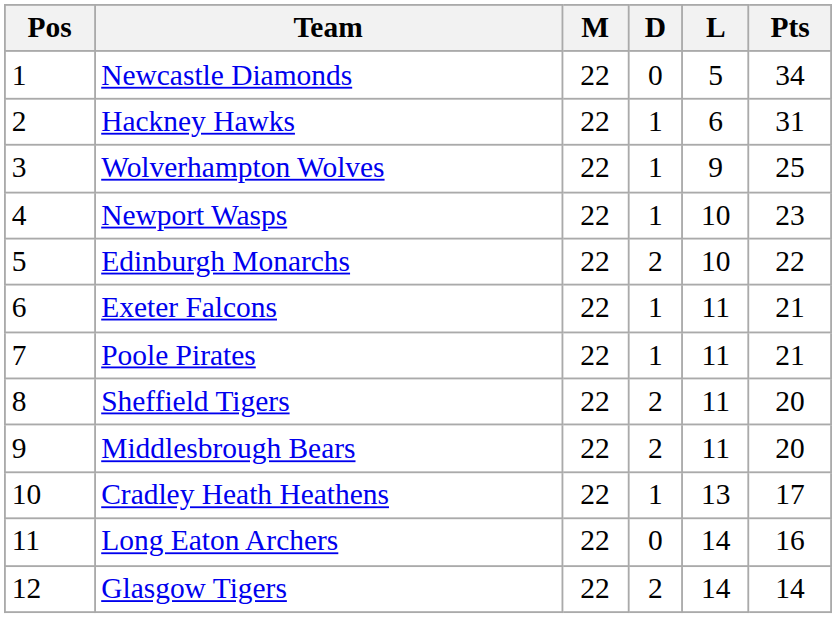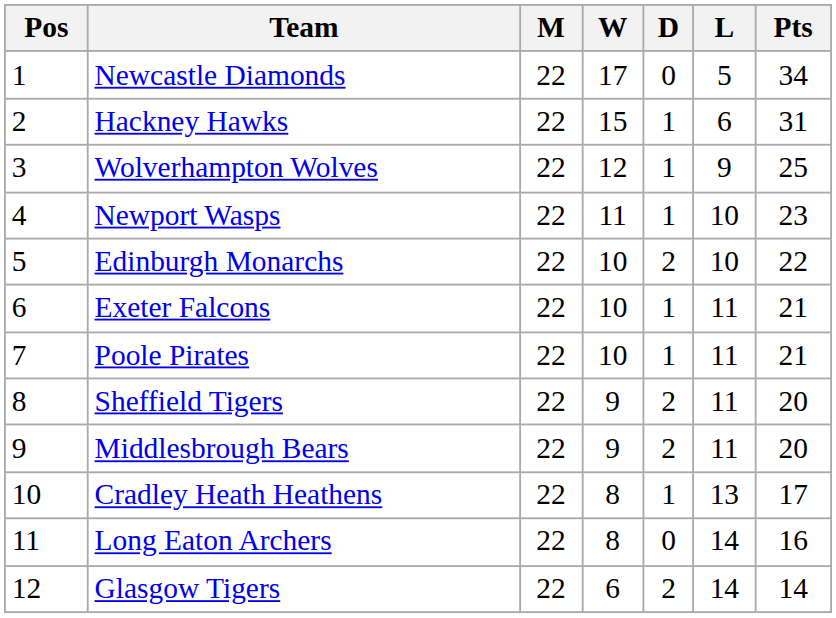+ column: W | 17 | 15 | 12 | 11 | 10 | 10 | 10 | 9 | 9 | 8 | 8 | 6
